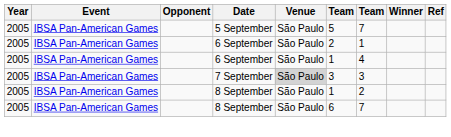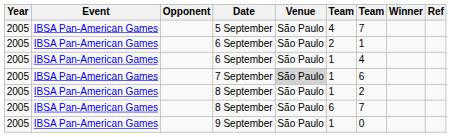5 September | column 6: 5 -> 4
7 September | column 6: 3 -> 1
7 September | column 7: 3 -> 6
+ row: 2005 | IBSA Pan-American Games | 9 September | São Paulo | 1 | 0
